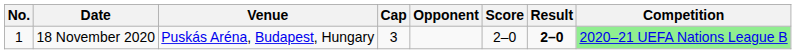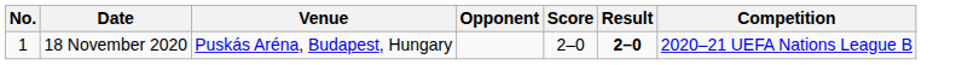- column: Cap | 3
18 November 2020 | Competition: lightgreen background -> no background
